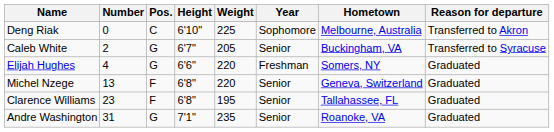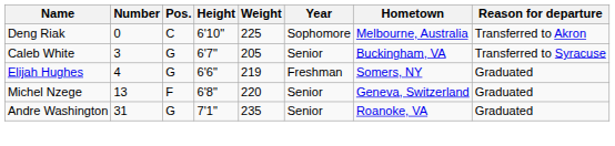Caleb White | Number: 2 -> 3
Elijah Hughes | Weight: 220 -> 219
- row: Clarence Williams | 23 | F | 6'8" | 195 | Senior | Tallahassee, FL | Graduated
